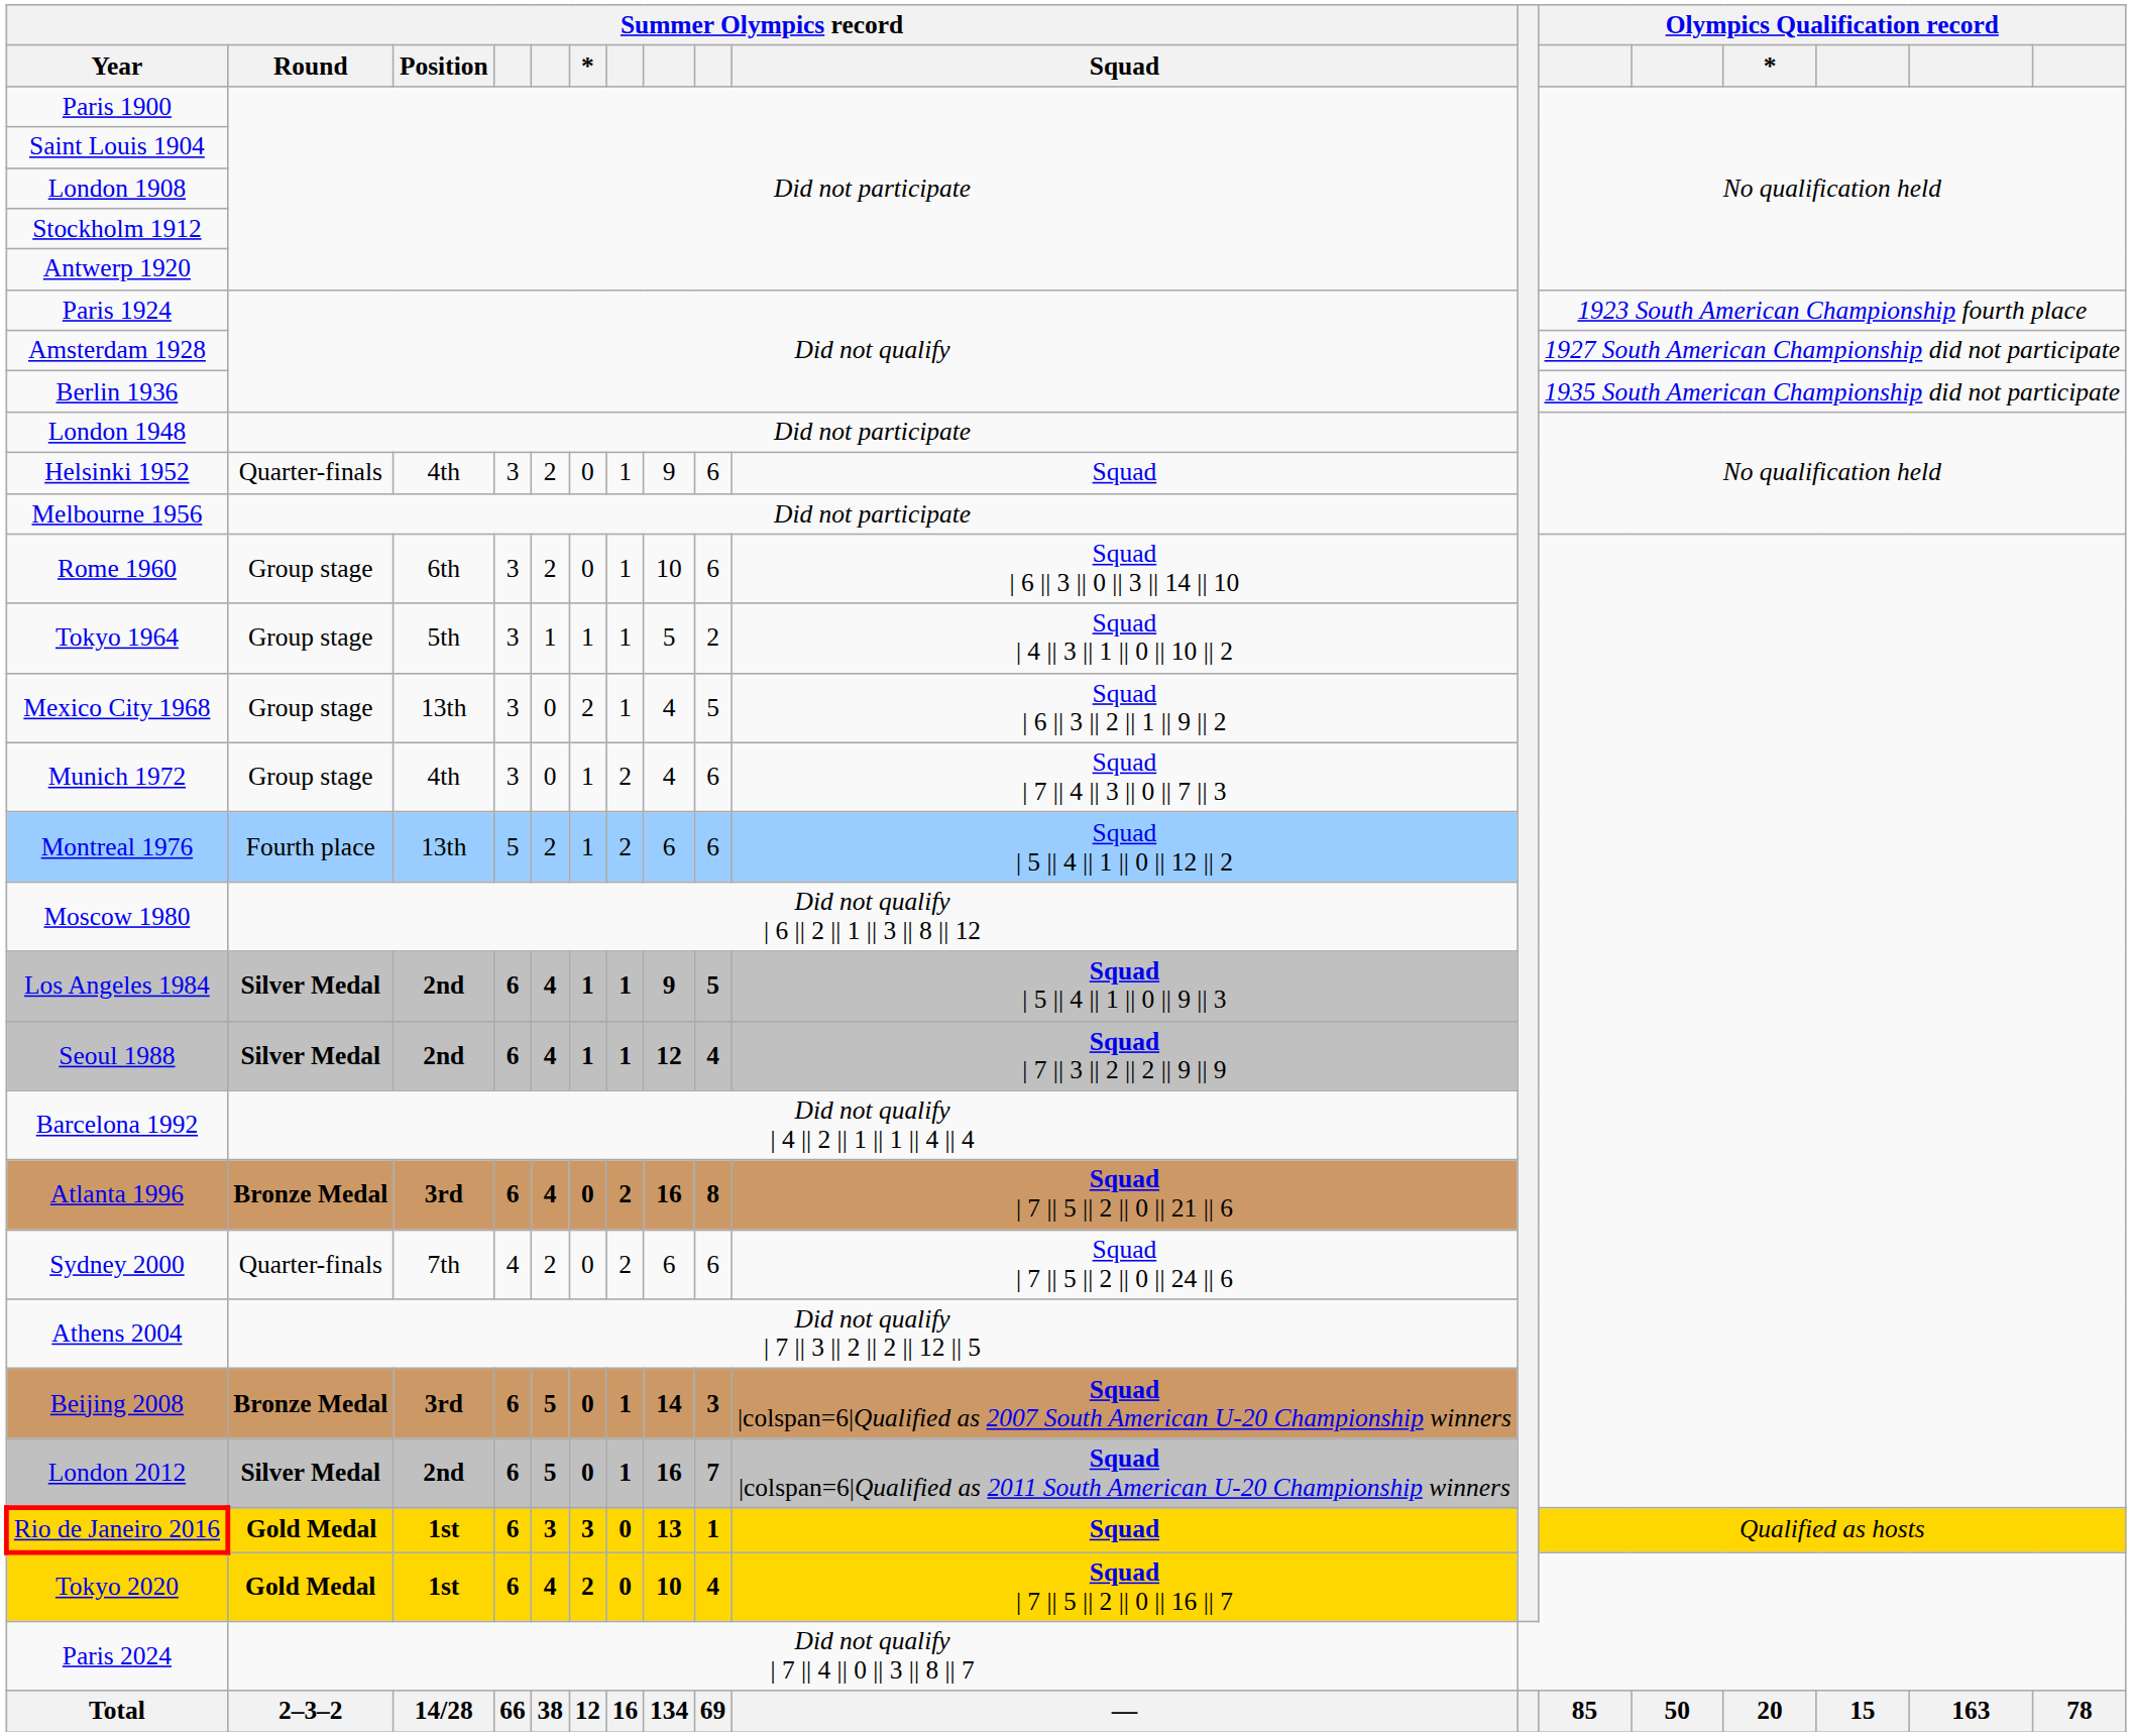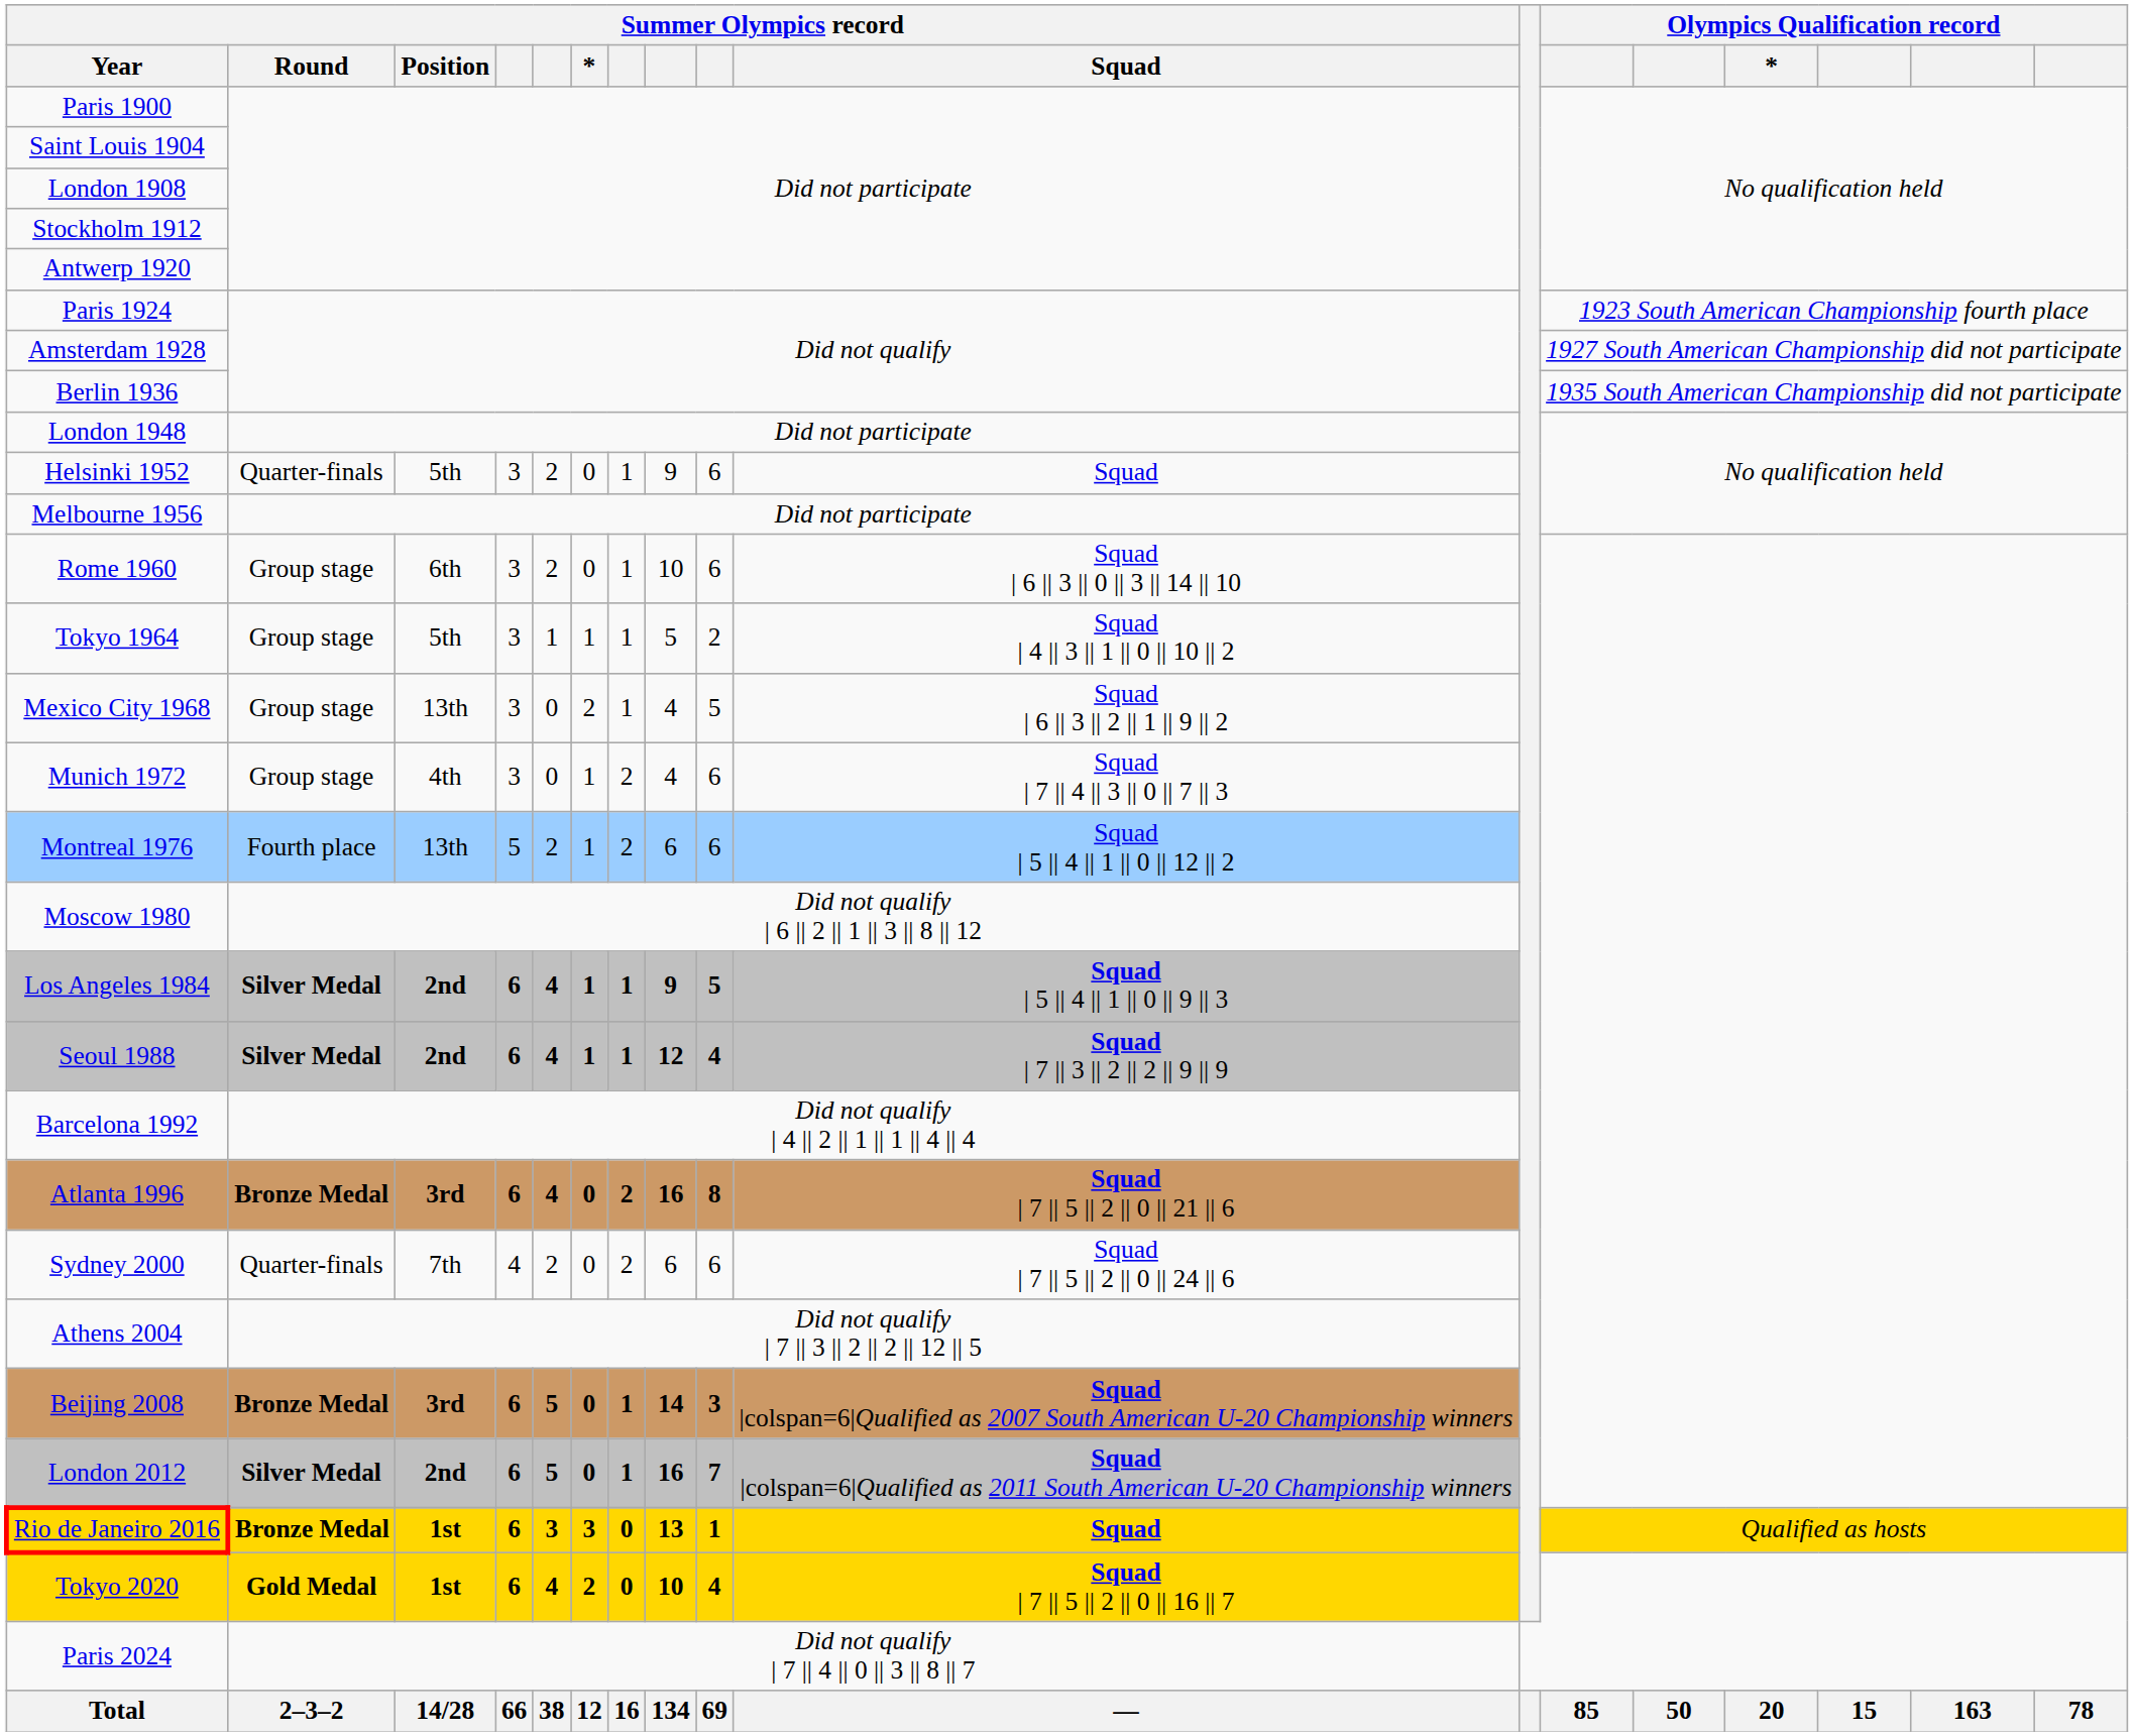Helsinki 1952 | Summer Olympics record / Position: 4th -> 5th
Rio de Janeiro 2016 | Summer Olympics record / Round: Gold Medal -> Bronze Medal
